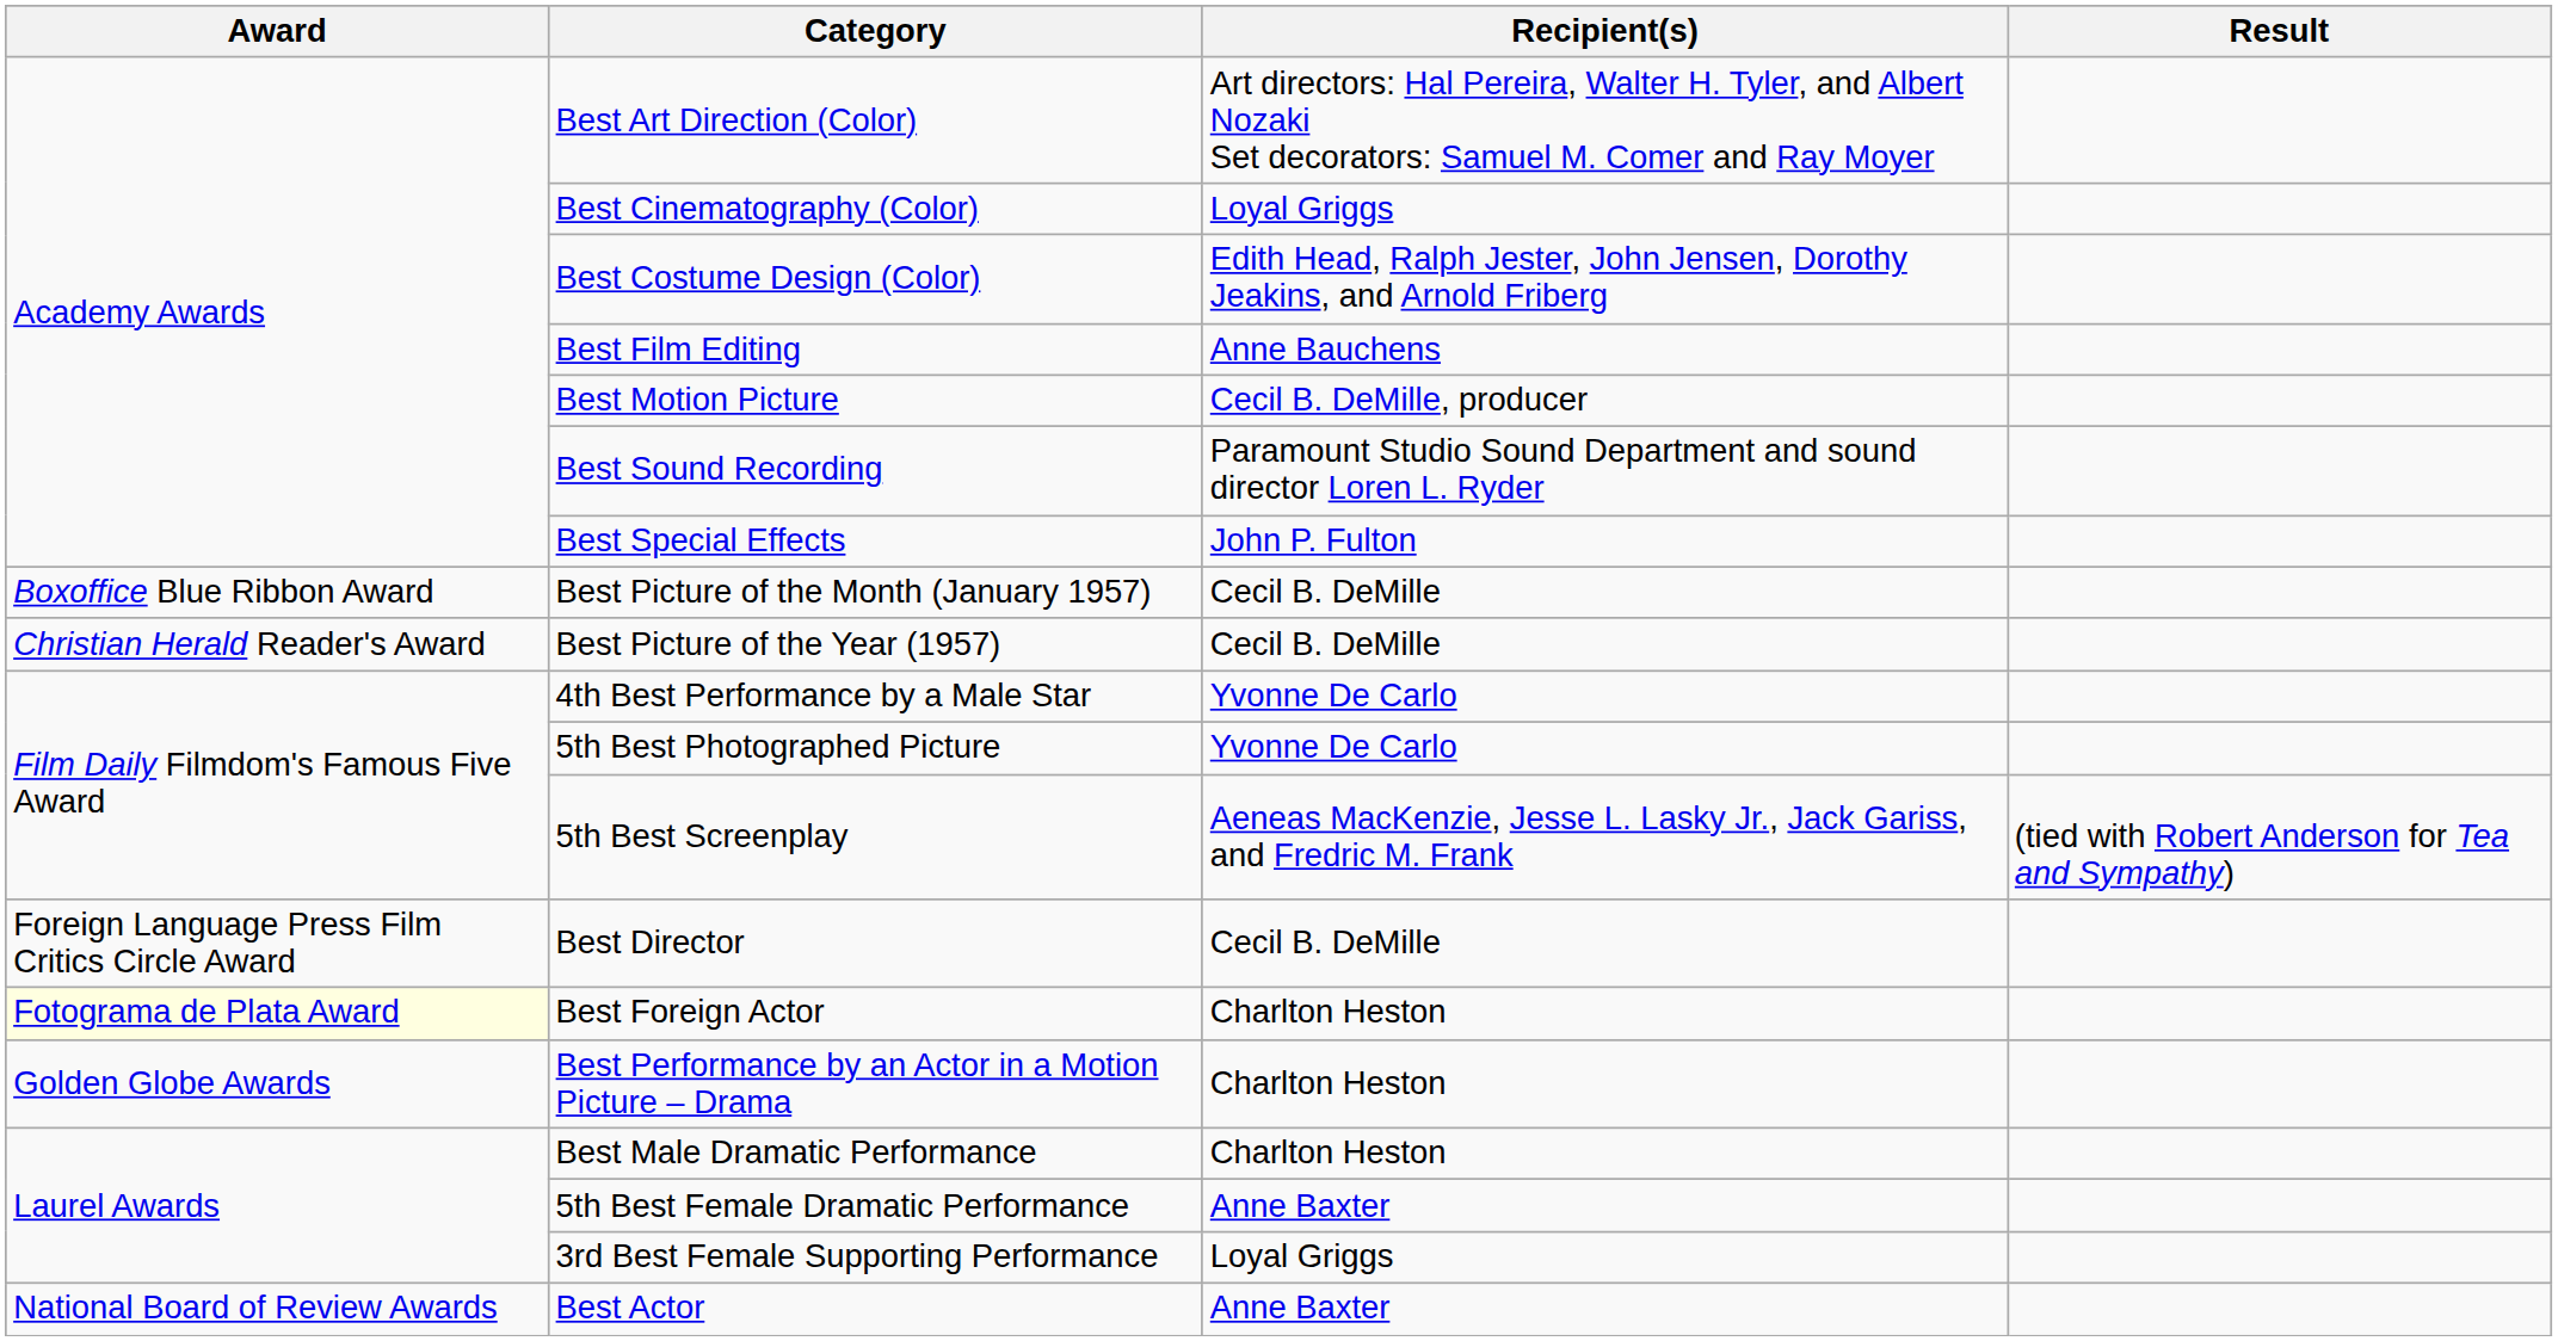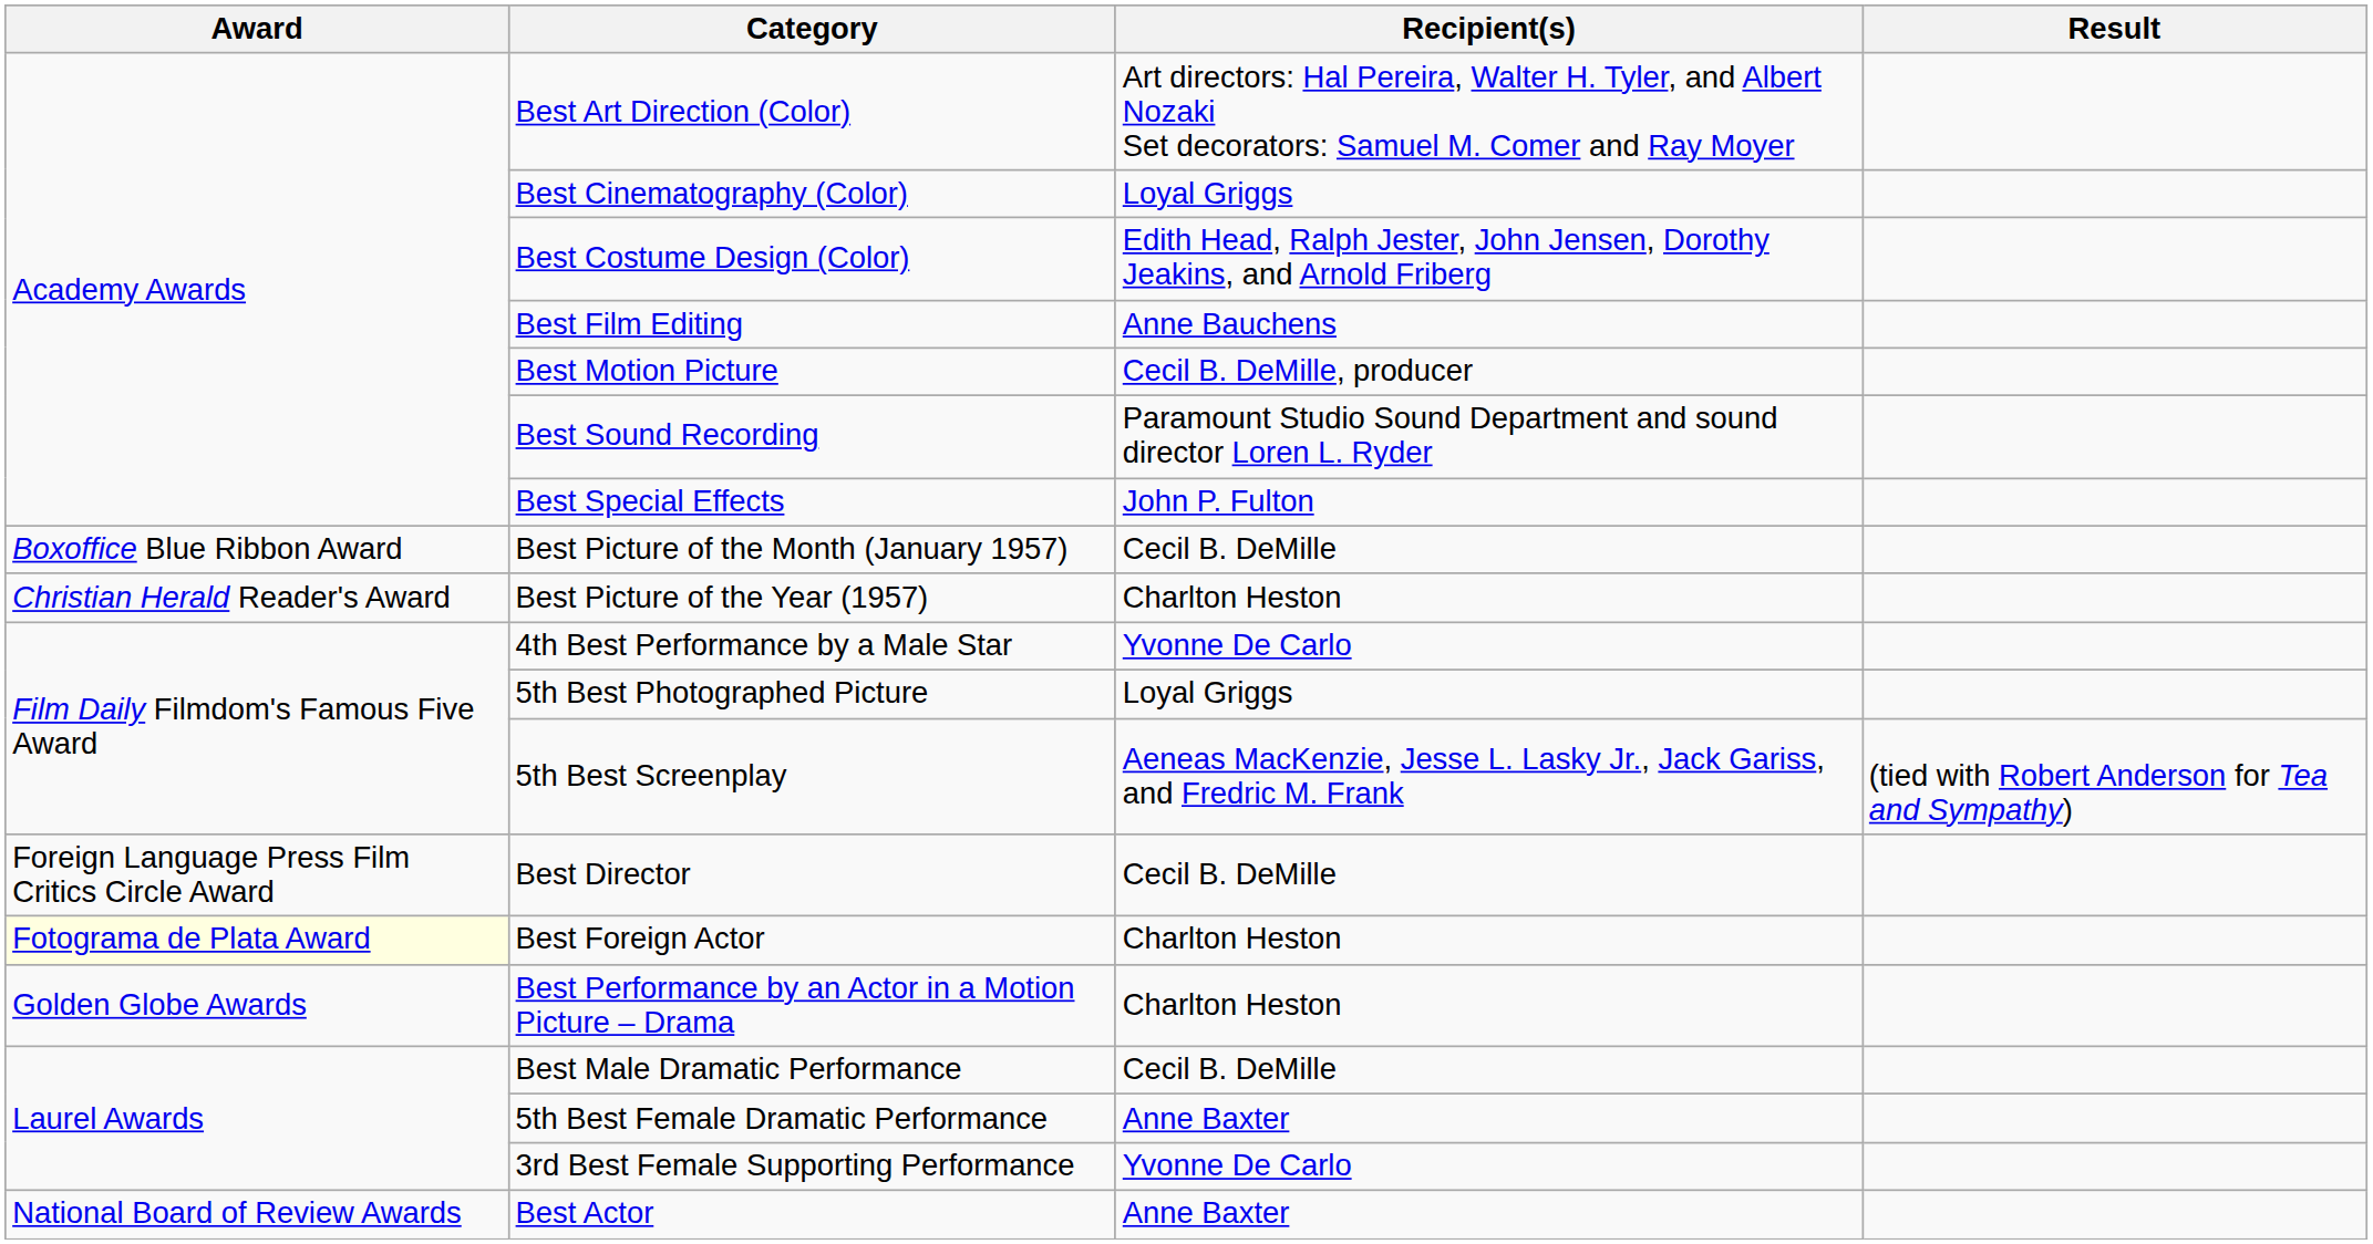Best Picture of the Year (1957) | Recipient(s): Cecil B. DeMille -> Charlton Heston
5th Best Photographed Picture | Recipient(s): Yvonne De Carlo -> Loyal Griggs
Best Male Dramatic Performance | Recipient(s): Charlton Heston -> Cecil B. DeMille
3rd Best Female Supporting Performance | Recipient(s): Loyal Griggs -> Yvonne De Carlo
